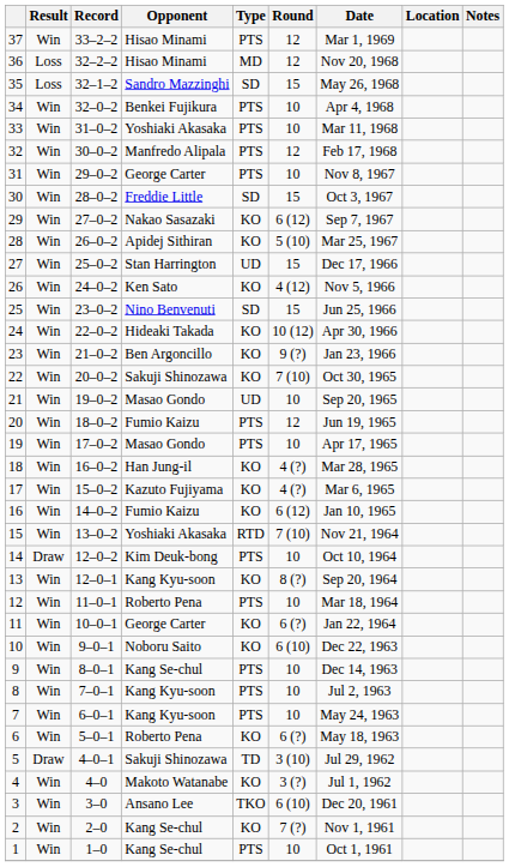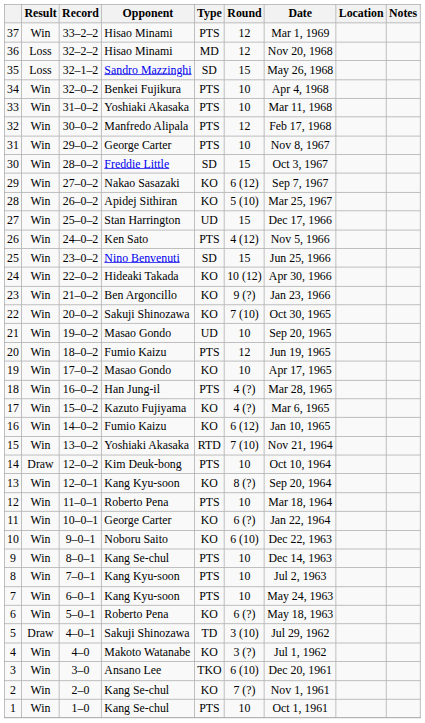26 | Type: KO -> PTS
19 | Type: PTS -> KO
18 | Type: KO -> PTS
